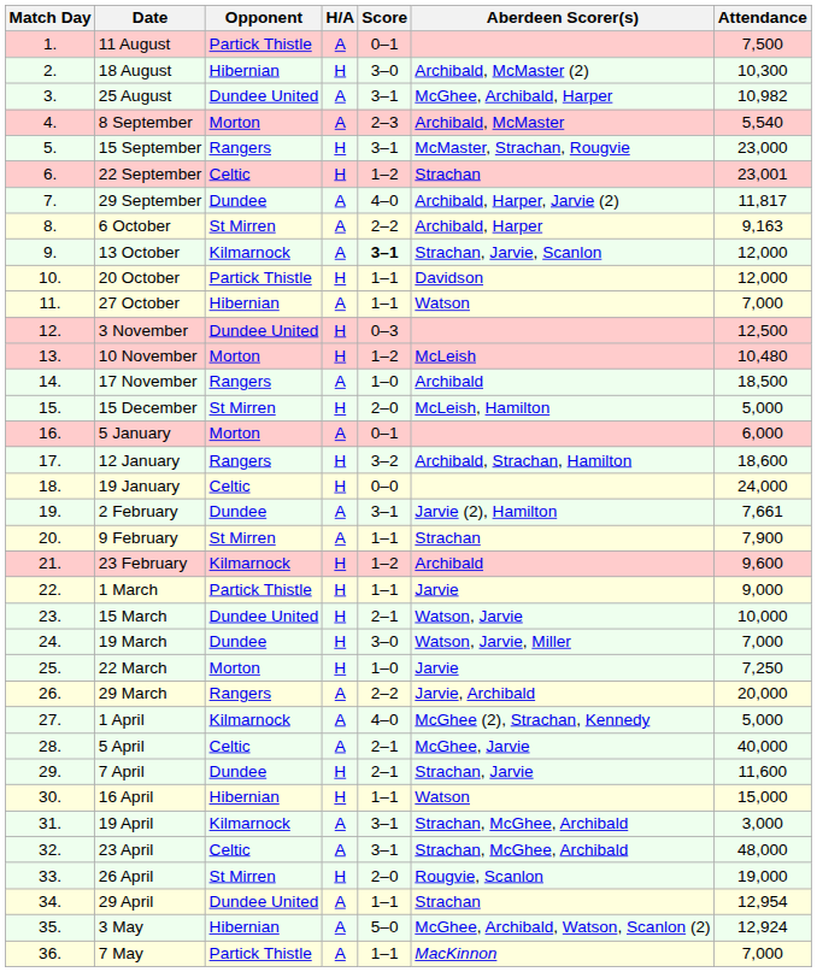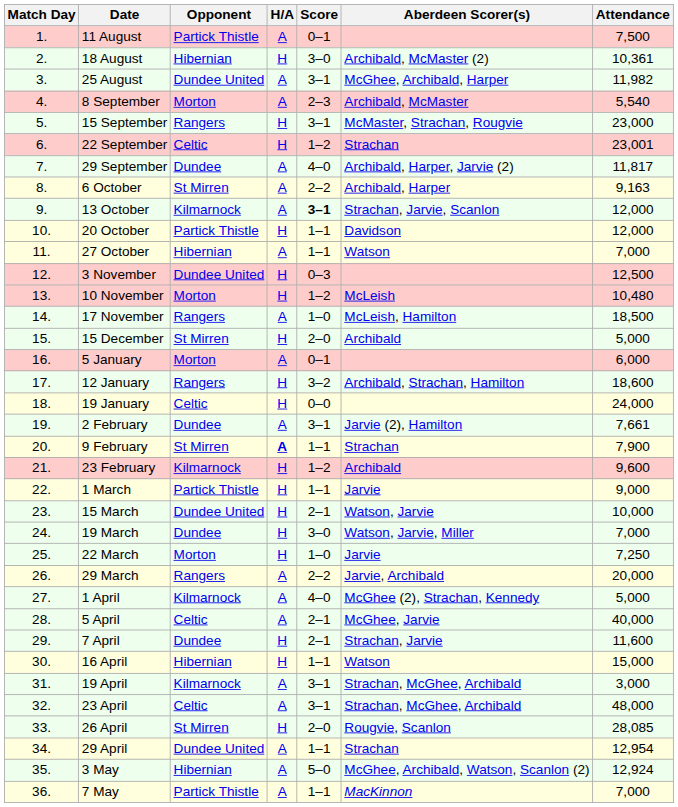18 August | Attendance: 10,300 -> 10,361
25 August | Attendance: 10,982 -> 11,982
17 November | Aberdeen Scorer(s): Archibald -> McLeish, Hamilton
15 December | Aberdeen Scorer(s): McLeish, Hamilton -> Archibald
9 February | H/A: normal -> bold
26 April | Attendance: 19,000 -> 28,085
